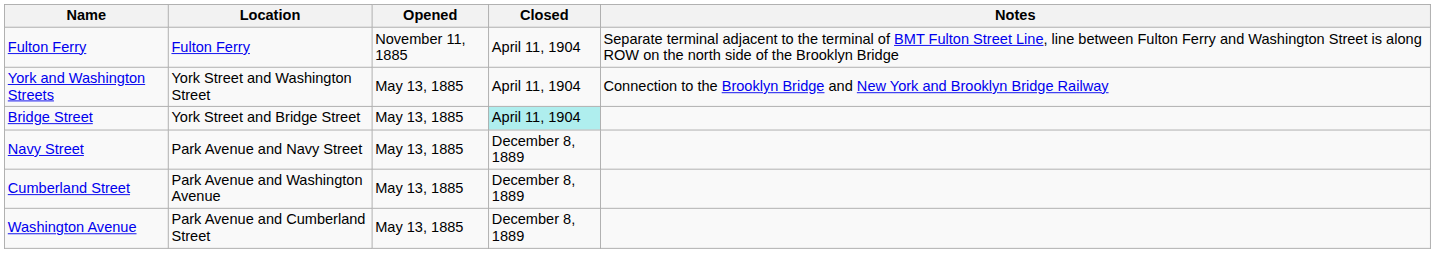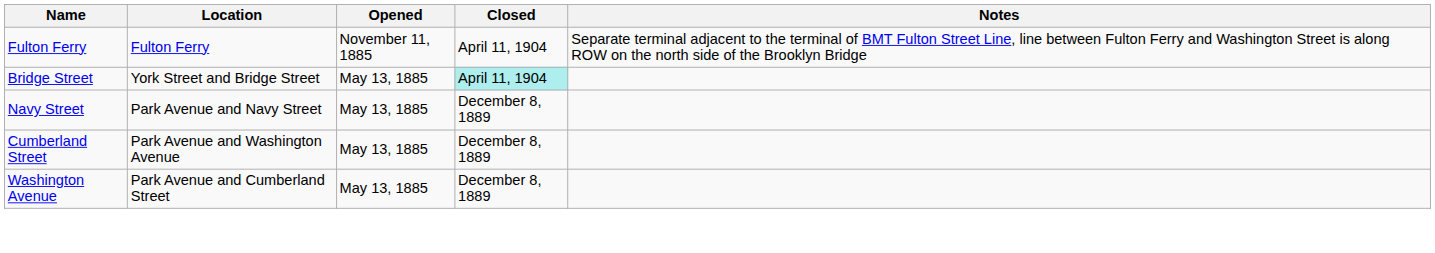- row: York and Washington Streets | York Street and Washington Street | May 13, 1885 | April 11, 1904 | Connection to the Brooklyn Bridge and New York and Brooklyn Bridge Railway
